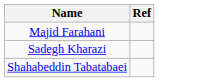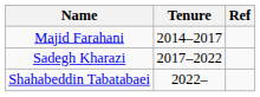+ column: Tenure | 2014–2017 | 2017–2022 | 2022–
